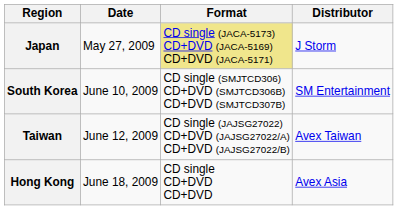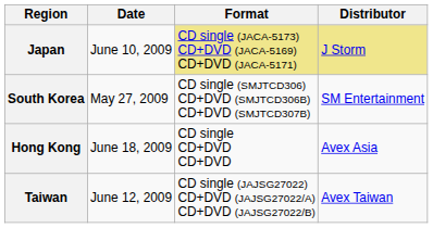Japan | Date: May 27, 2009 -> June 10, 2009
Japan | Distributor: no background -> khaki background
South Korea | Date: June 10, 2009 -> May 27, 2009
rows swapped: Taiwan <-> Hong Kong
